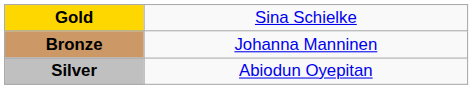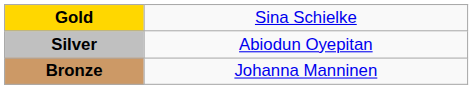rows swapped: Silver <-> Bronze
